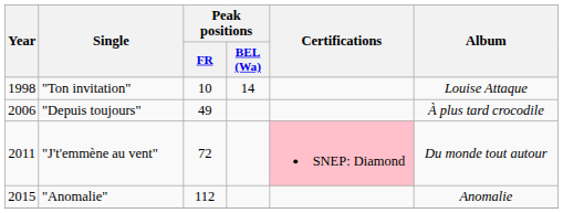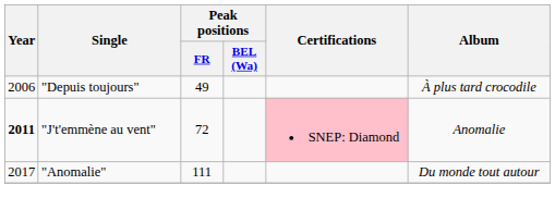- row: 1998 | "Ton invitation" | 10 | 14 | Louise Attaque
"J't'emmène au vent" | Year: normal -> bold
"J't'emmène au vent" | Album: Du monde tout autour -> Anomalie
"Anomalie" | Year: 2015 -> 2017
"Anomalie" | Peak positions / FR: 112 -> 111
"Anomalie" | Album: Anomalie -> Du monde tout autour
